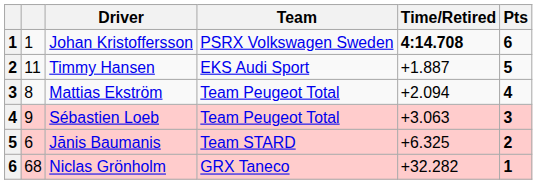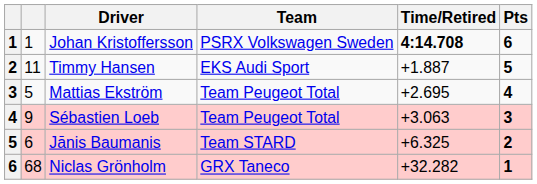Mattias Ekström | column 2: 8 -> 5
Mattias Ekström | Time/Retired: +2.094 -> +2.695
